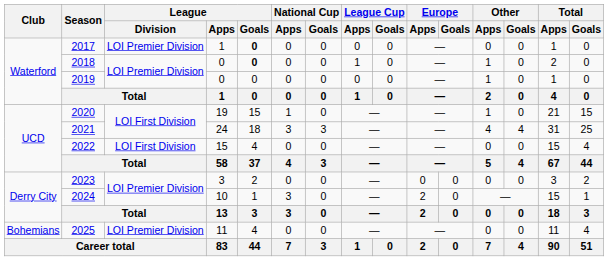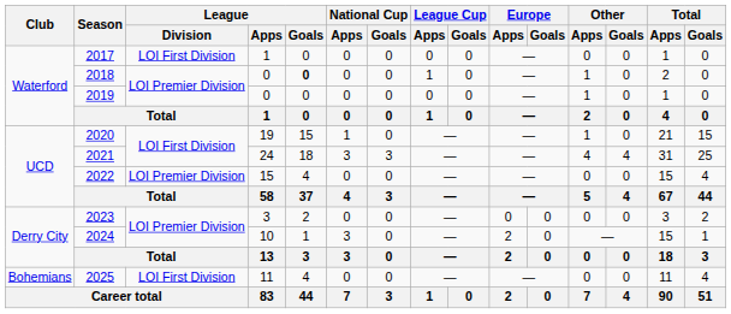2017 | League / Division: LOI Premier Division -> LOI First Division
2017 | League / Goals: bold -> normal
2022 | League / Division: LOI First Division -> LOI Premier Division
2025 | League / Division: LOI Premier Division -> LOI First Division
